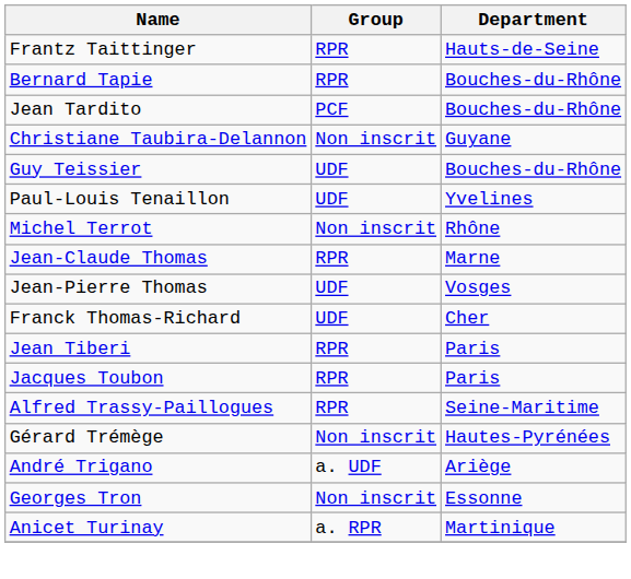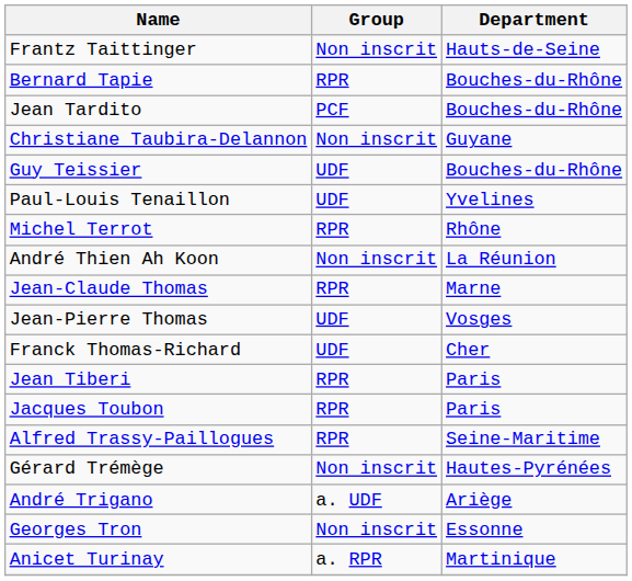Frantz Taittinger | Group: RPR -> Non inscrit
Michel Terrot | Group: Non inscrit -> RPR
+ row: André Thien Ah Koon | Non inscrit | La Réunion
